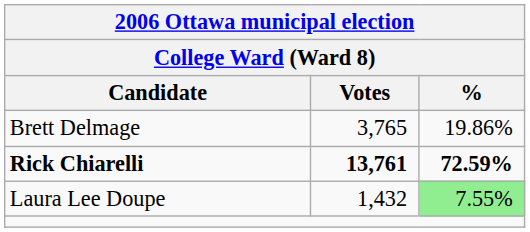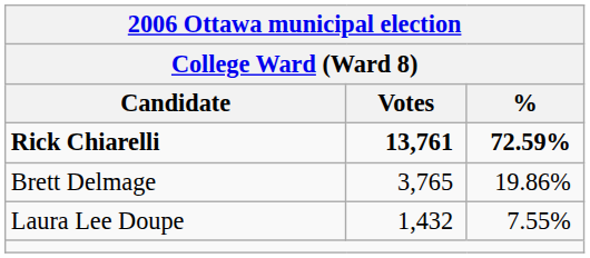rows swapped: Rick Chiarelli <-> Brett Delmage
Laura Lee Doupe | %: lightgreen background -> no background
